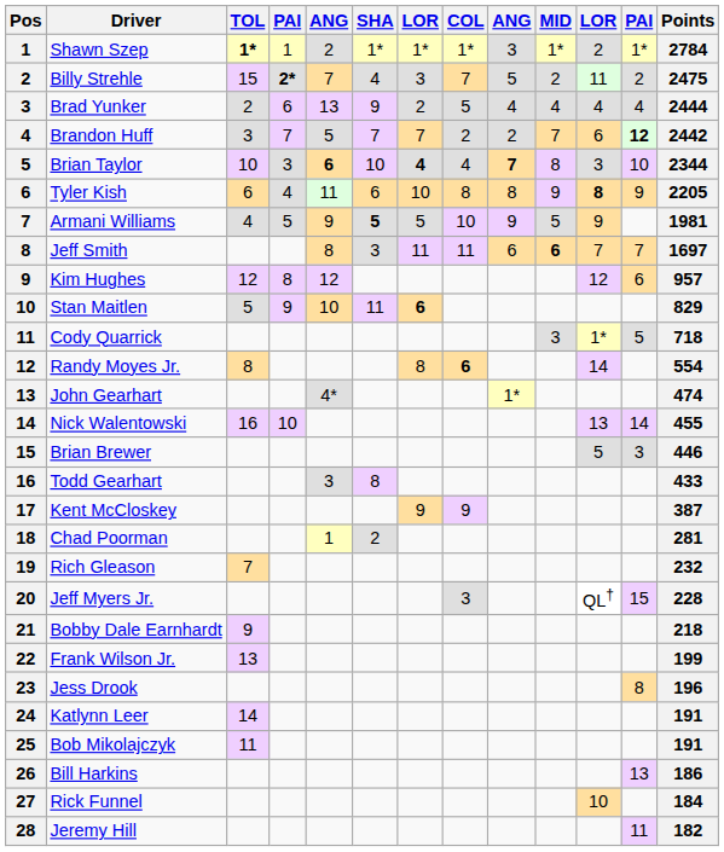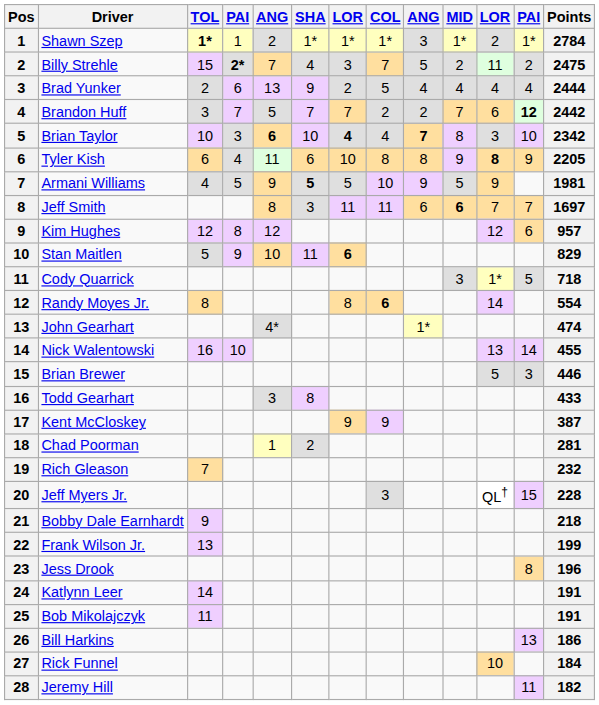Brian Taylor | Points: 2344 -> 2342
